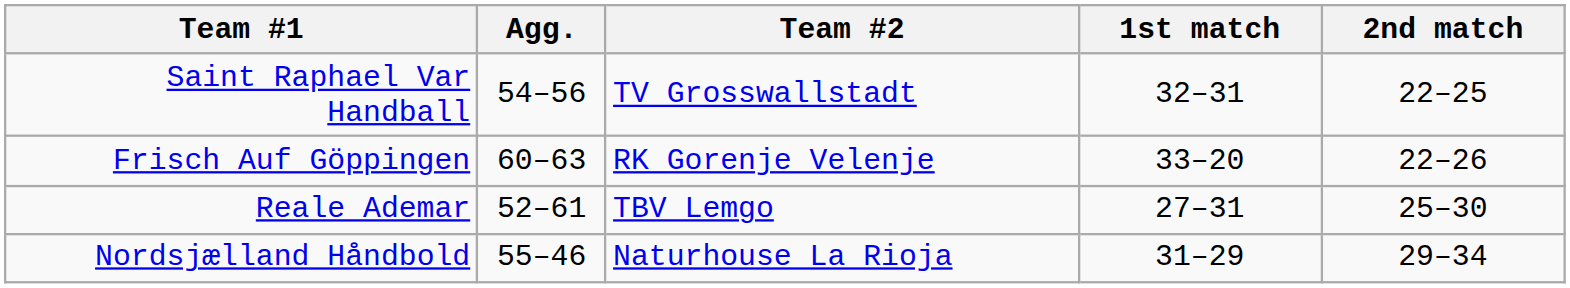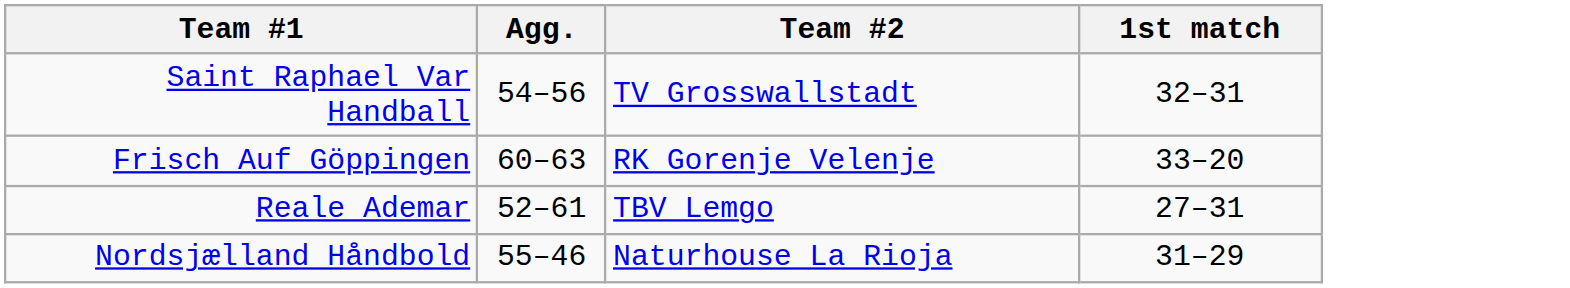- column: 2nd match | 22–25 | 22–26 | 25–30 | 29–34
